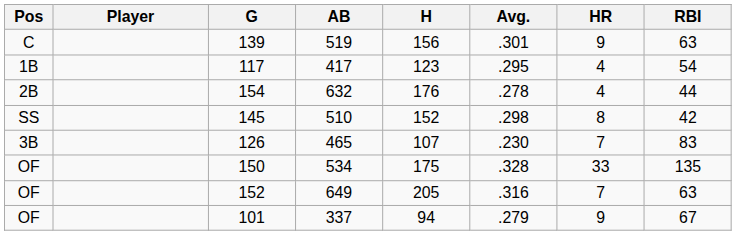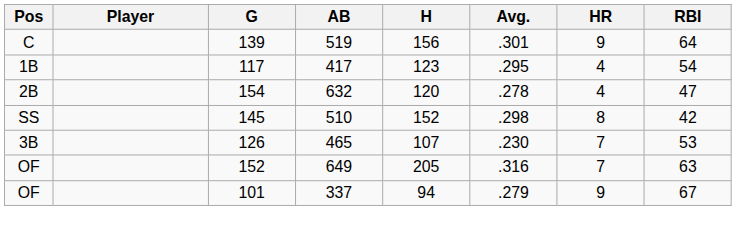139 | RBI: 63 -> 64
154 | H: 176 -> 120
154 | RBI: 44 -> 47
126 | RBI: 83 -> 53
- row: OF | 150 | 534 | 175 | .328 | 33 | 135
